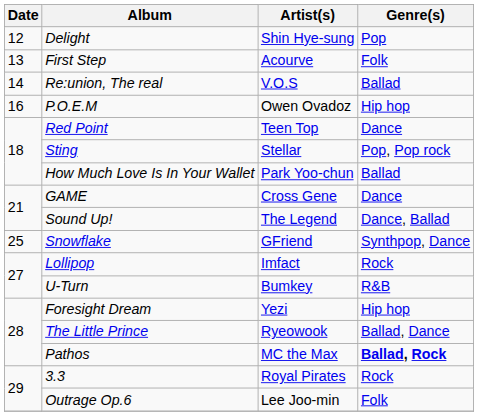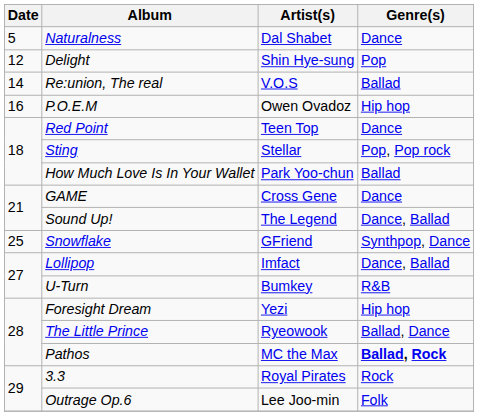+ row: 5 | Naturalness | Dal Shabet | Dance
- row: 13 | First Step | Acourve | Folk
Lollipop | Genre(s): Rock -> Dance, Ballad
